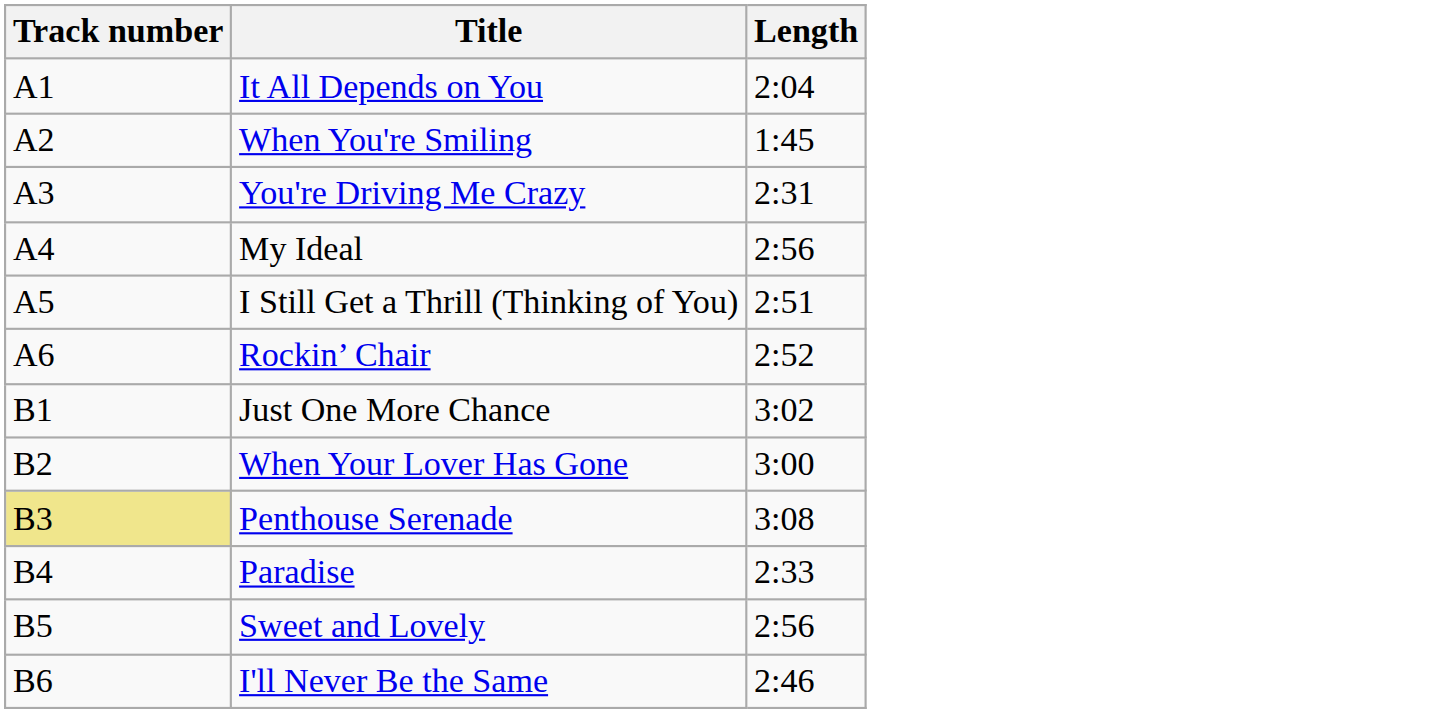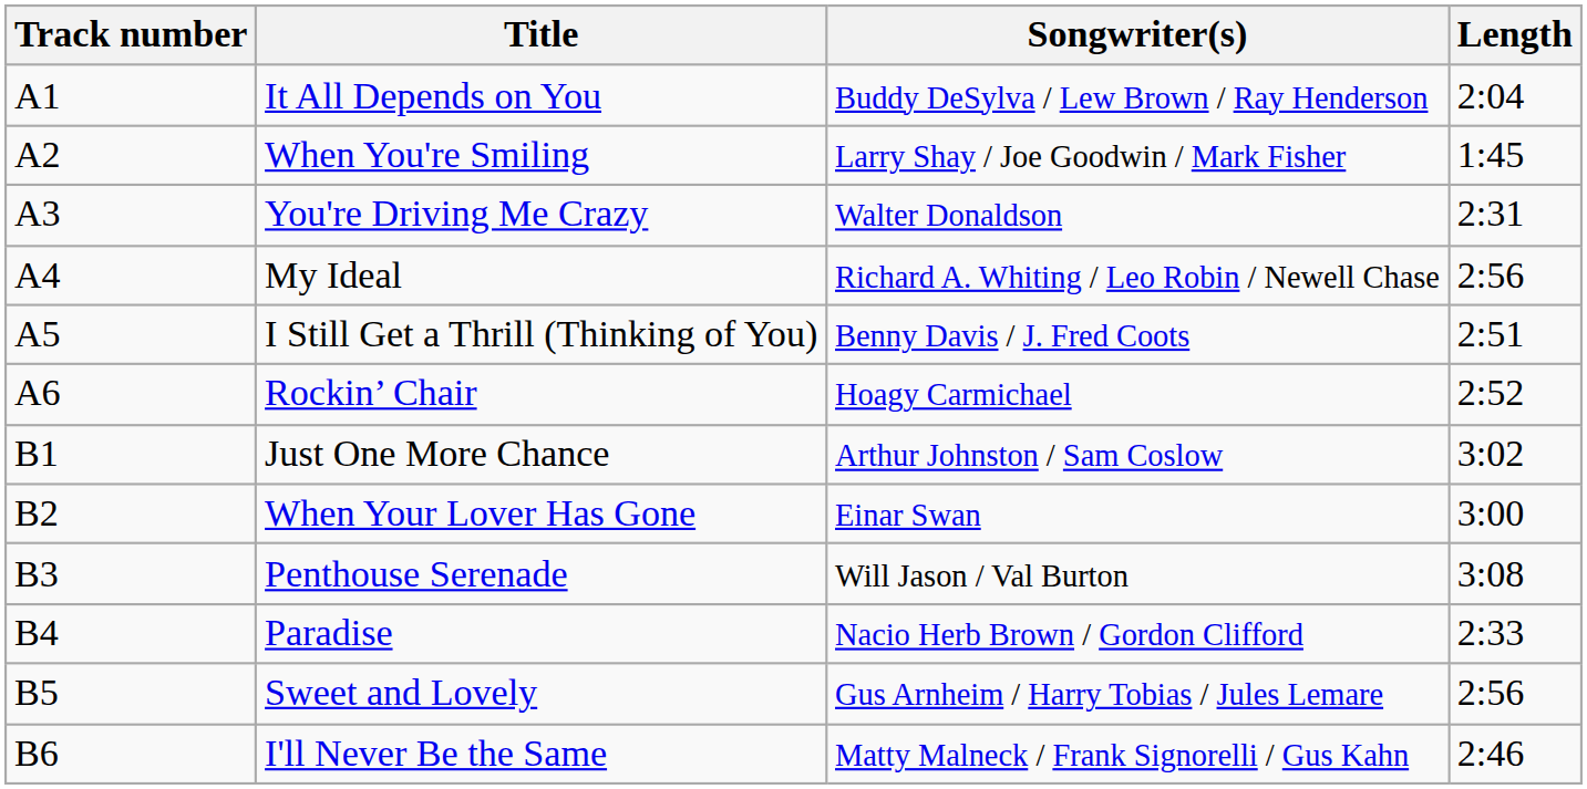+ column: Songwriter(s) | Buddy DeSylva / Lew Brown / Ray Henderson | Larry Shay / Joe Goodwin / Mark Fisher | Walter Donaldson | Richard A. Whiting / Leo Robin / Newell Chase | Benny Davis / J. Fred Coots | Hoagy Carmichael | Arthur Johnston / Sam Coslow | Einar Swan | Will Jason / Val Burton | Nacio Herb Brown / Gordon Clifford | Gus Arnheim / Harry Tobias / Jules Lemare | Matty Malneck / Frank Signorelli / Gus Kahn
Penthouse Serenade | Track number: khaki background -> no background
